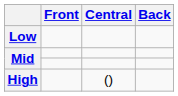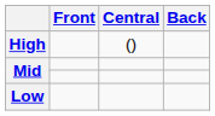rows swapped: High <-> Low
